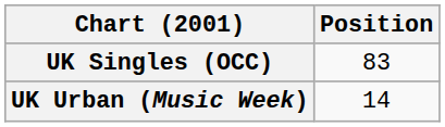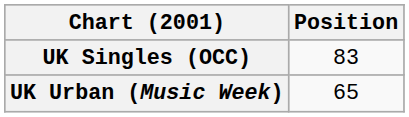UK Urban (Music Week) | Position: 14 -> 65
